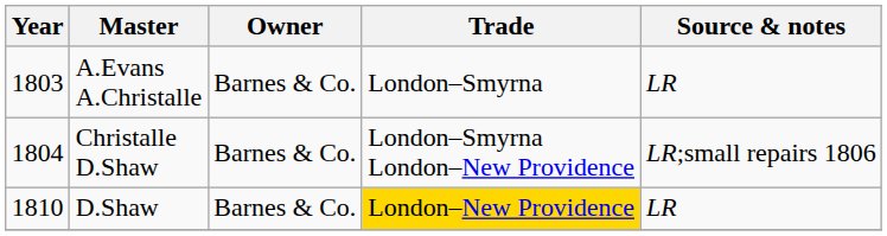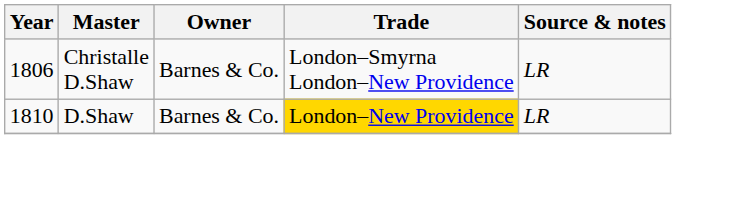- row: 1803 | A.Evans A.Christalle | Barnes & Co. | London–Smyrna | LR
Christalle D.Shaw | Year: 1804 -> 1806
Christalle D.Shaw | Source & notes: LR;small repairs 1806 -> LR
